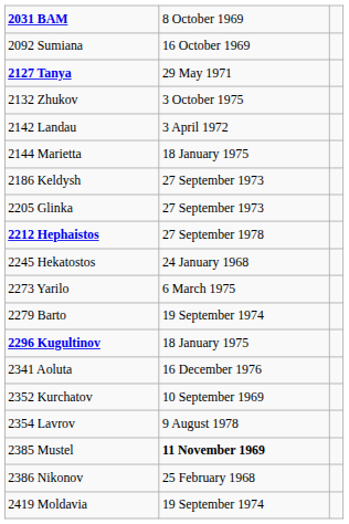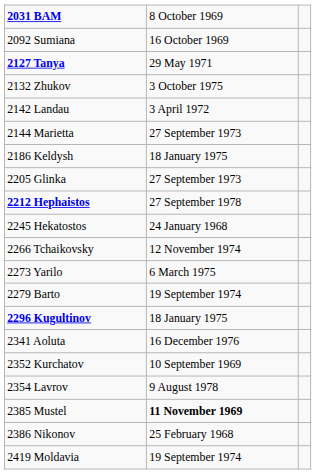2144 Marietta | column 2: 18 January 1975 -> 27 September 1973
2186 Keldysh | column 2: 27 September 1973 -> 18 January 1975
+ row: 2266 Tchaikovsky | 12 November 1974
